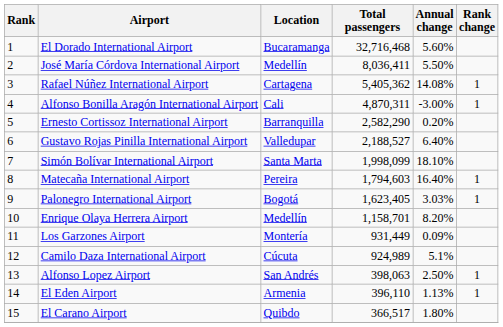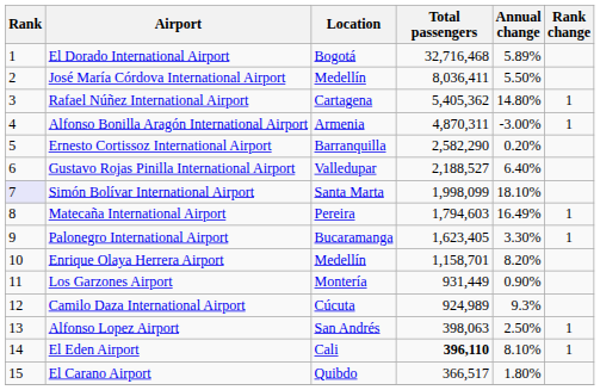El Dorado International Airport | Location: Bucaramanga -> Bogotá
El Dorado International Airport | Annual change: 5.60% -> 5.89%
Rafael Núñez International Airport | Annual change: 14.08% -> 14.80%
Alfonso Bonilla Aragón International Airport | Location: Cali -> Armenia
Simón Bolívar International Airport | Rank: no background -> lavender background
Matecaña International Airport | Annual change: 16.40% -> 16.49%
Palonegro International Airport | Location: Bogotá -> Bucaramanga
Palonegro International Airport | Annual change: 3.03% -> 3.30%
Los Garzones Airport | Annual change: 0.09% -> 0.90%
Camilo Daza International Airport | Annual change: 5.1% -> 9.3%
El Eden Airport | Location: Armenia -> Cali
El Eden Airport | Total passengers: normal -> bold
El Eden Airport | Annual change: 1.13% -> 8.10%
